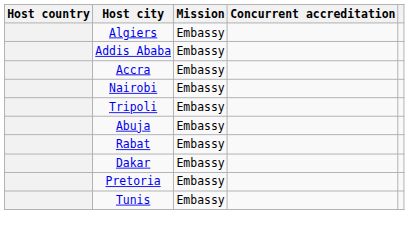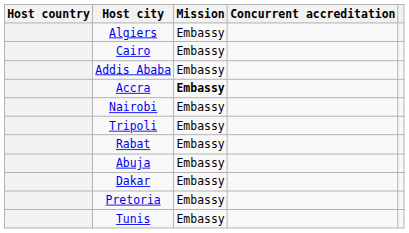+ row: Cairo | Embassy
Accra | Mission: normal -> bold
rows swapped: Rabat <-> Abuja
